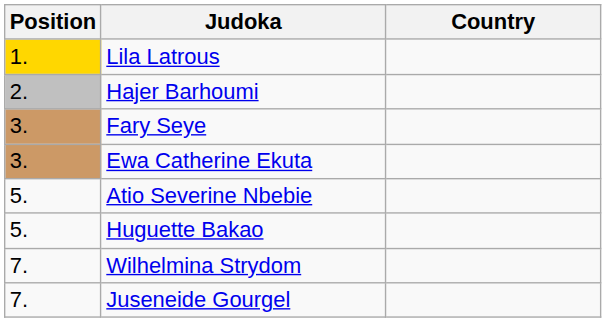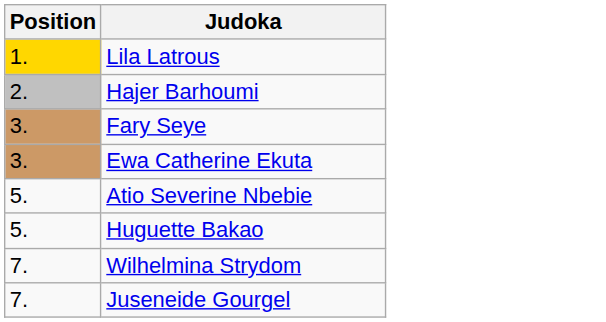- column: Country
